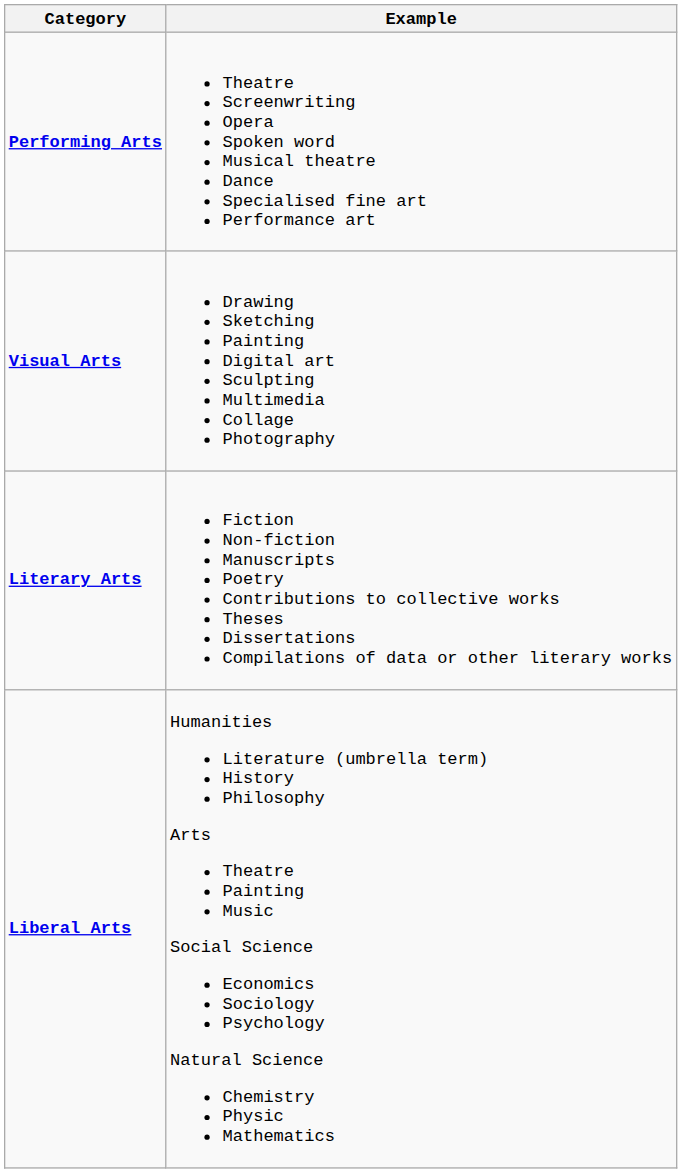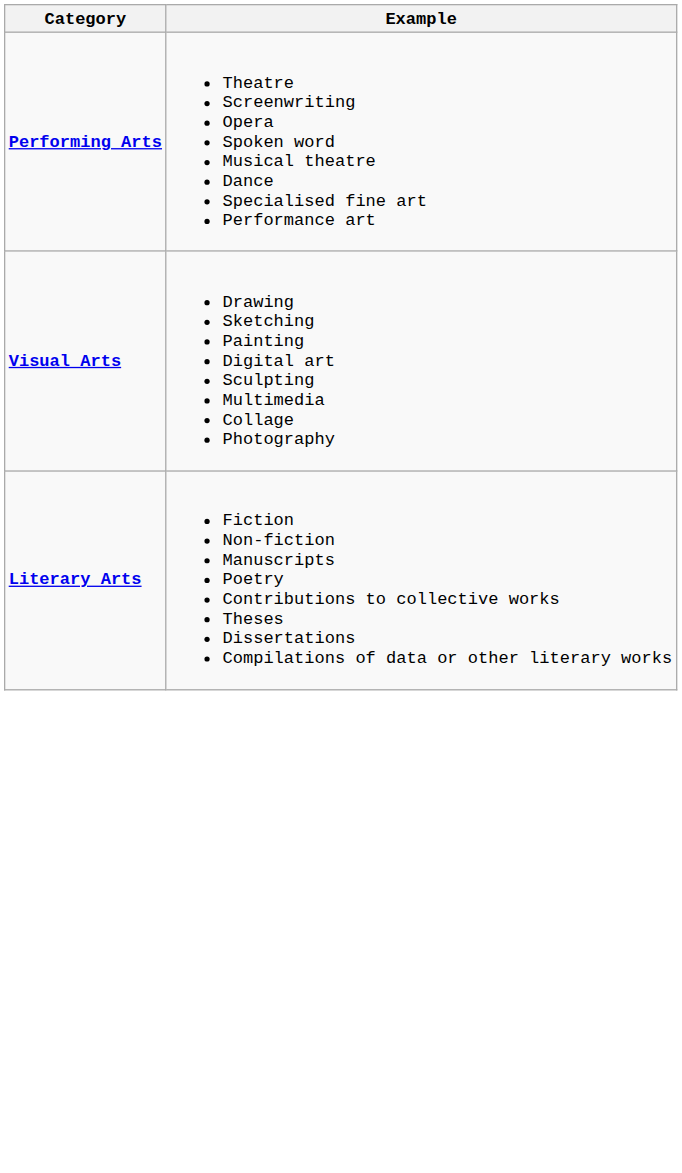- row: Liberal Arts | Humanities Literature (umbrella term) History Philosophy Arts Theatre Painting Music Social Science Economics Sociology Psychology Natural Science Chemistry Physic Mathematics
